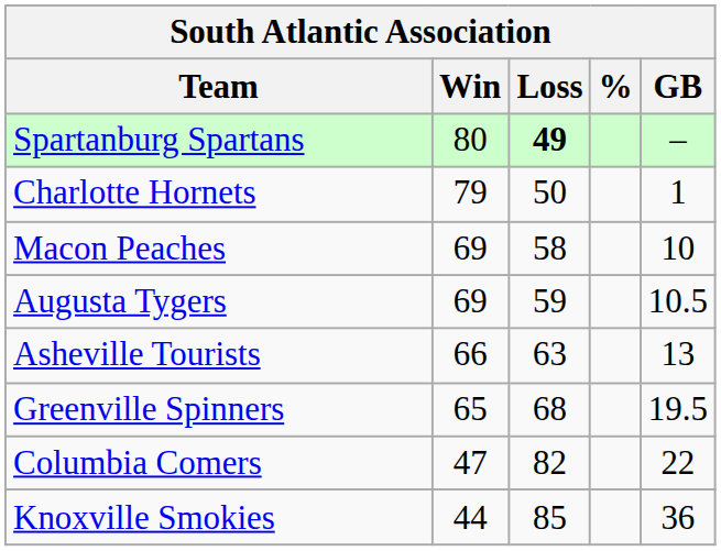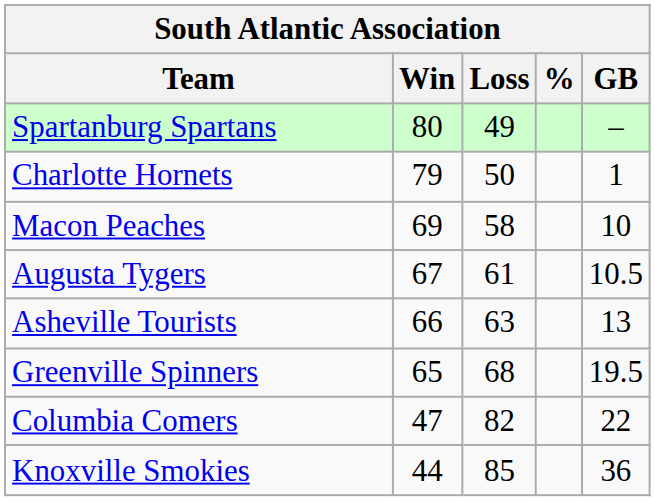Spartanburg Spartans | Loss: bold -> normal
Augusta Tygers | Win: 69 -> 67
Augusta Tygers | Loss: 59 -> 61
